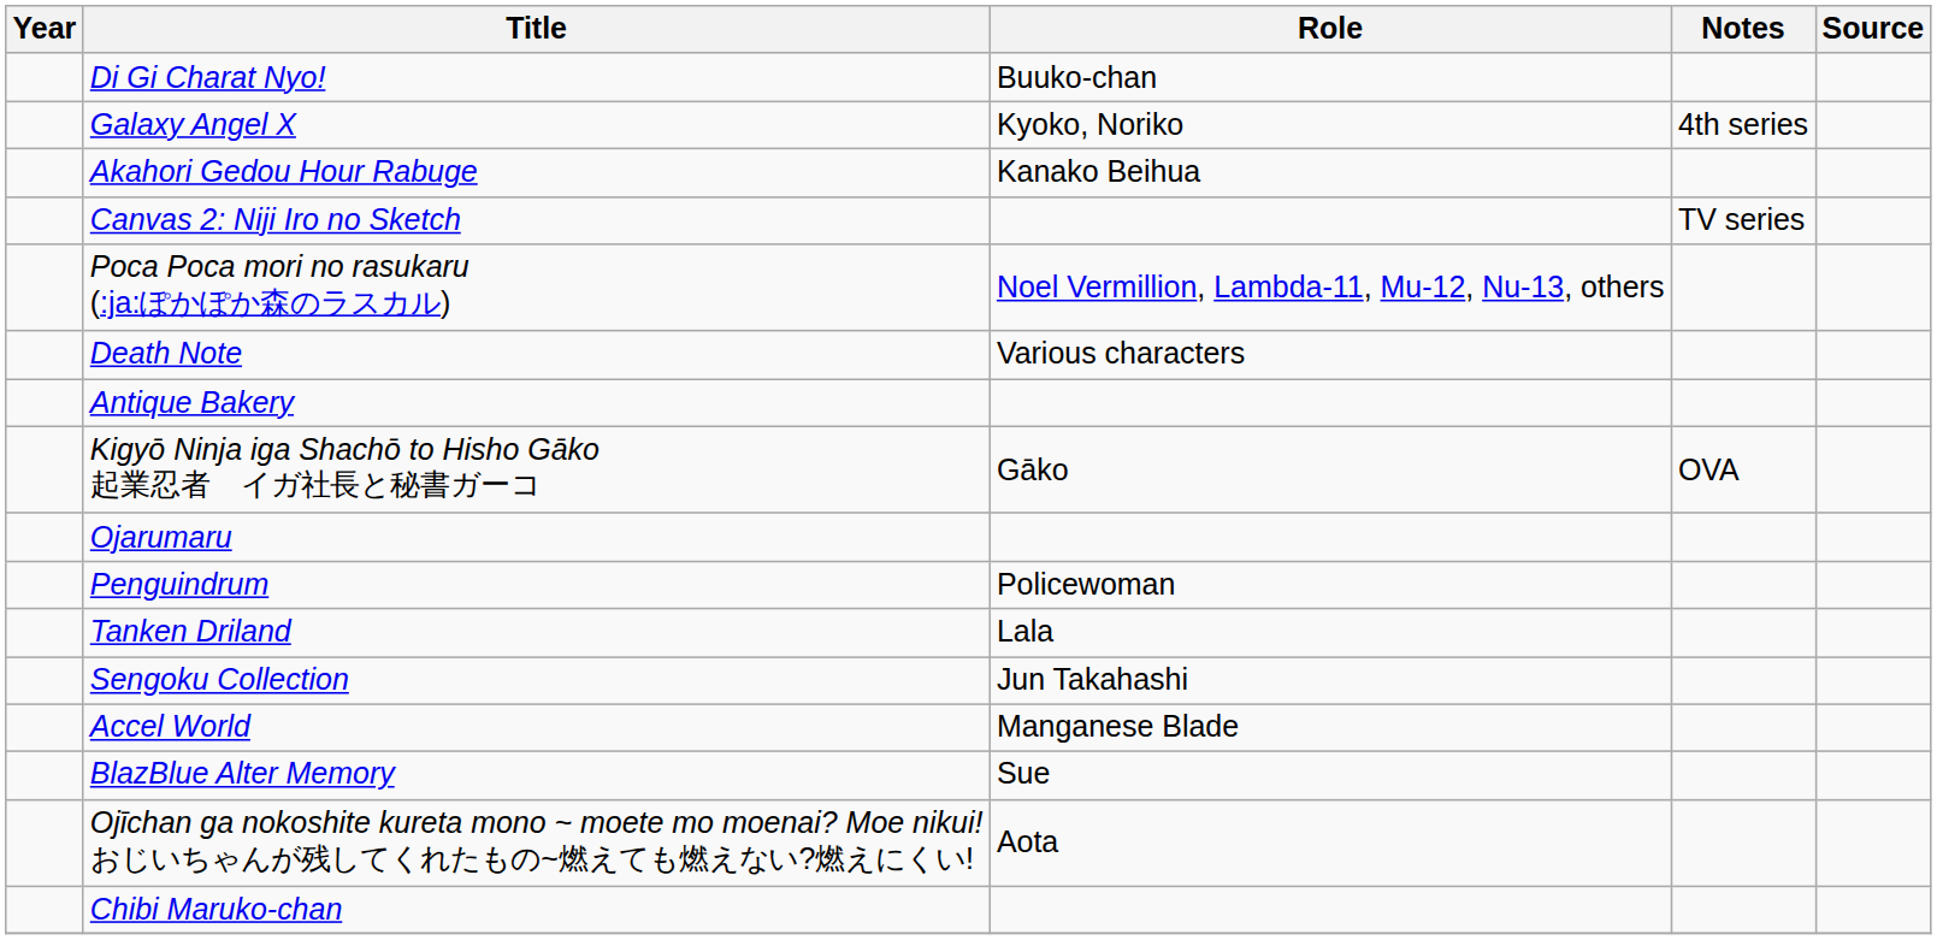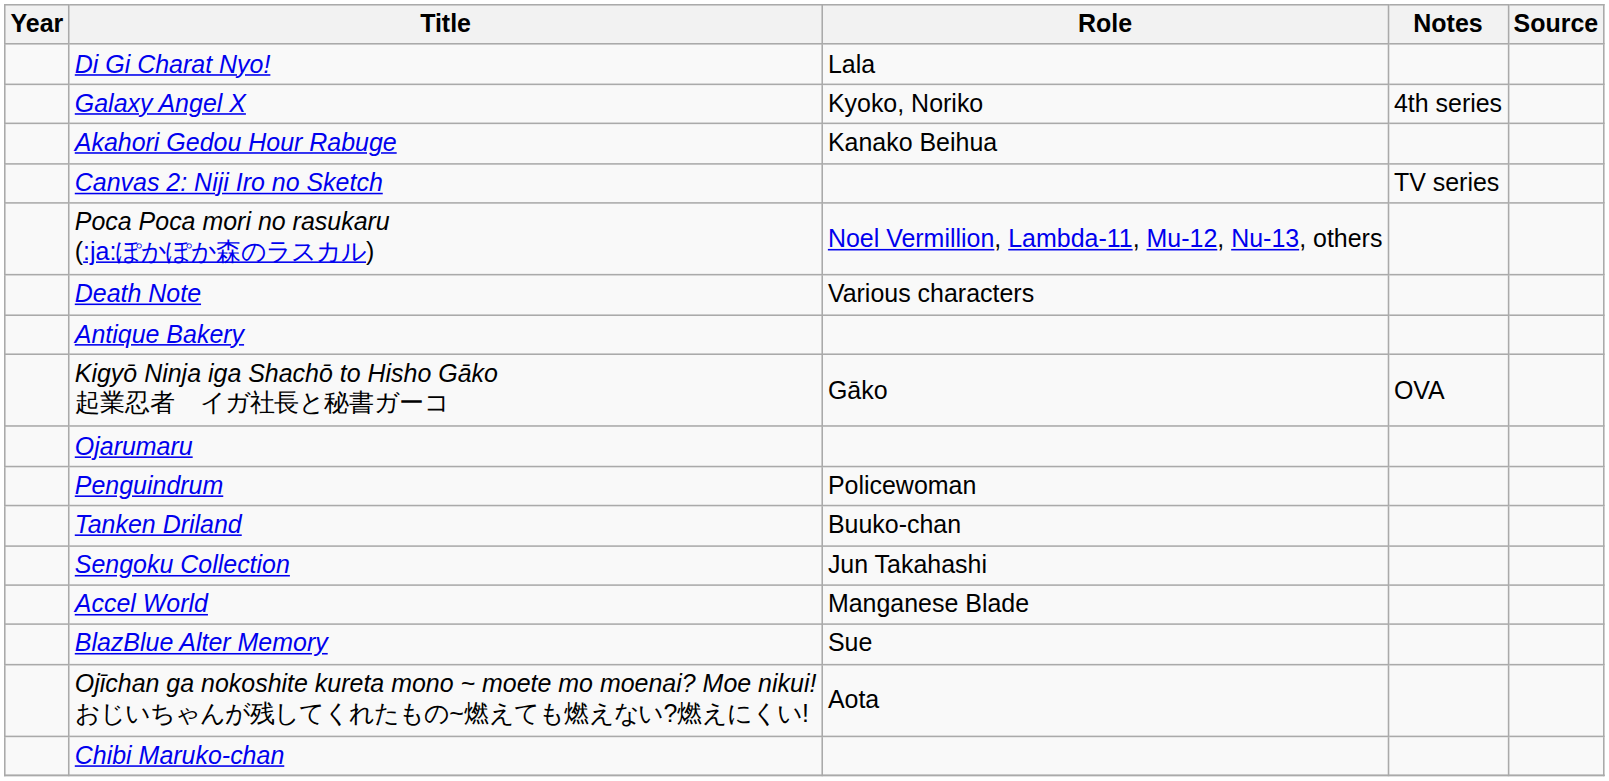Di Gi Charat Nyo! | Role: Buuko-chan -> Lala
Tanken Driland | Role: Lala -> Buuko-chan
